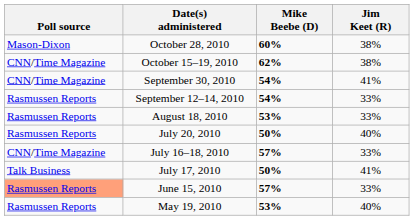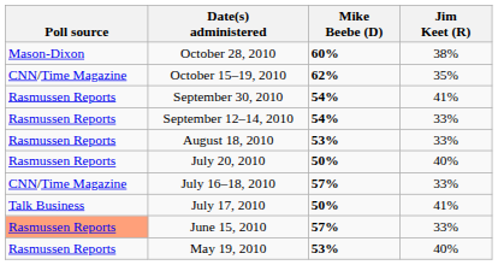October 15–19, 2010 | Jim Keet (R): 38% -> 35%
September 30, 2010 | Poll source: CNN/Time Magazine -> Rasmussen Reports
